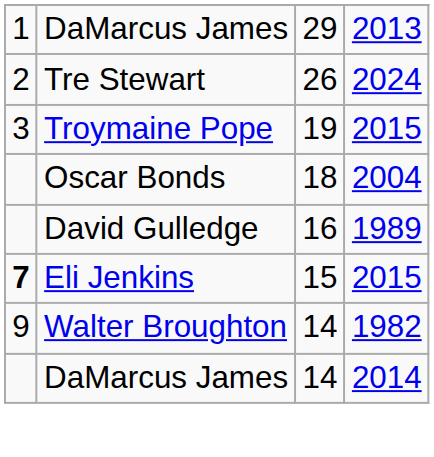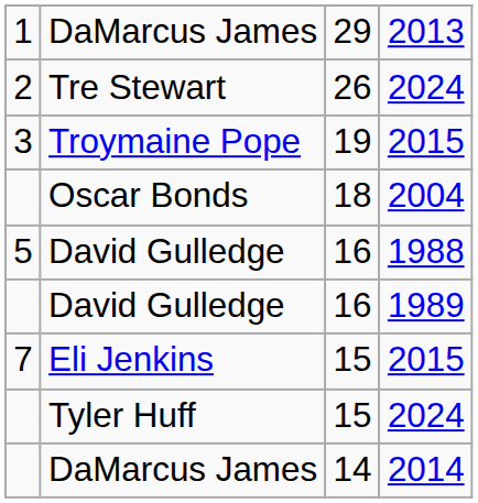+ row: 5 | David Gulledge | 16 | 1988
Eli Jenkins | column 1: bold -> normal
+ row: Tyler Huff | 15 | 2024
- row: 9 | Walter Broughton | 14 | 1982
